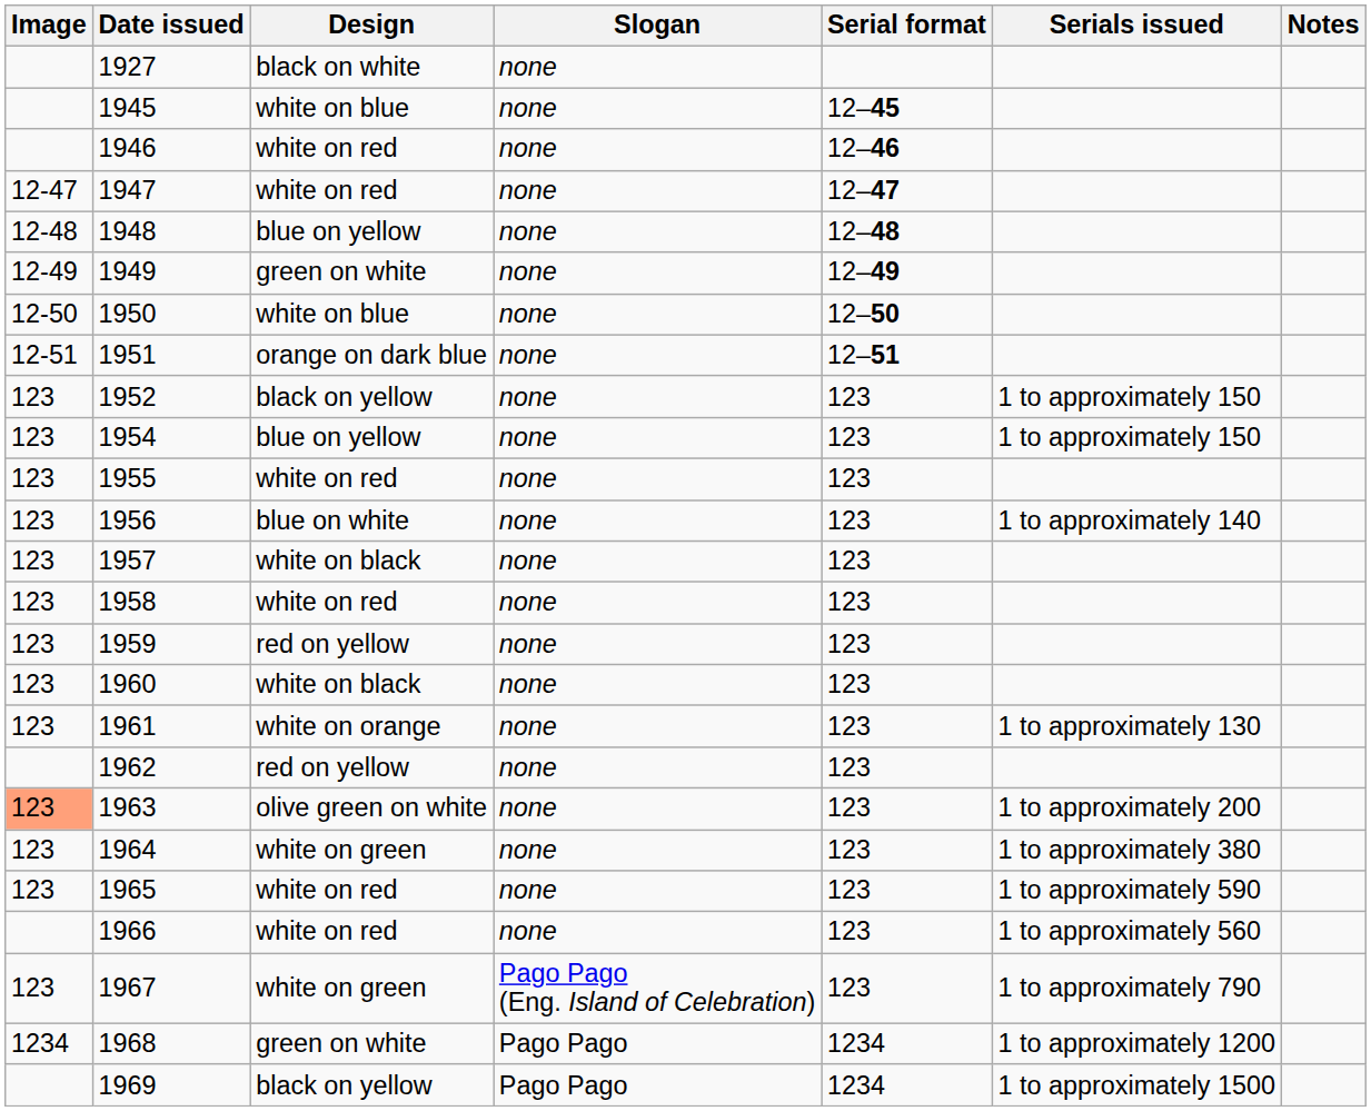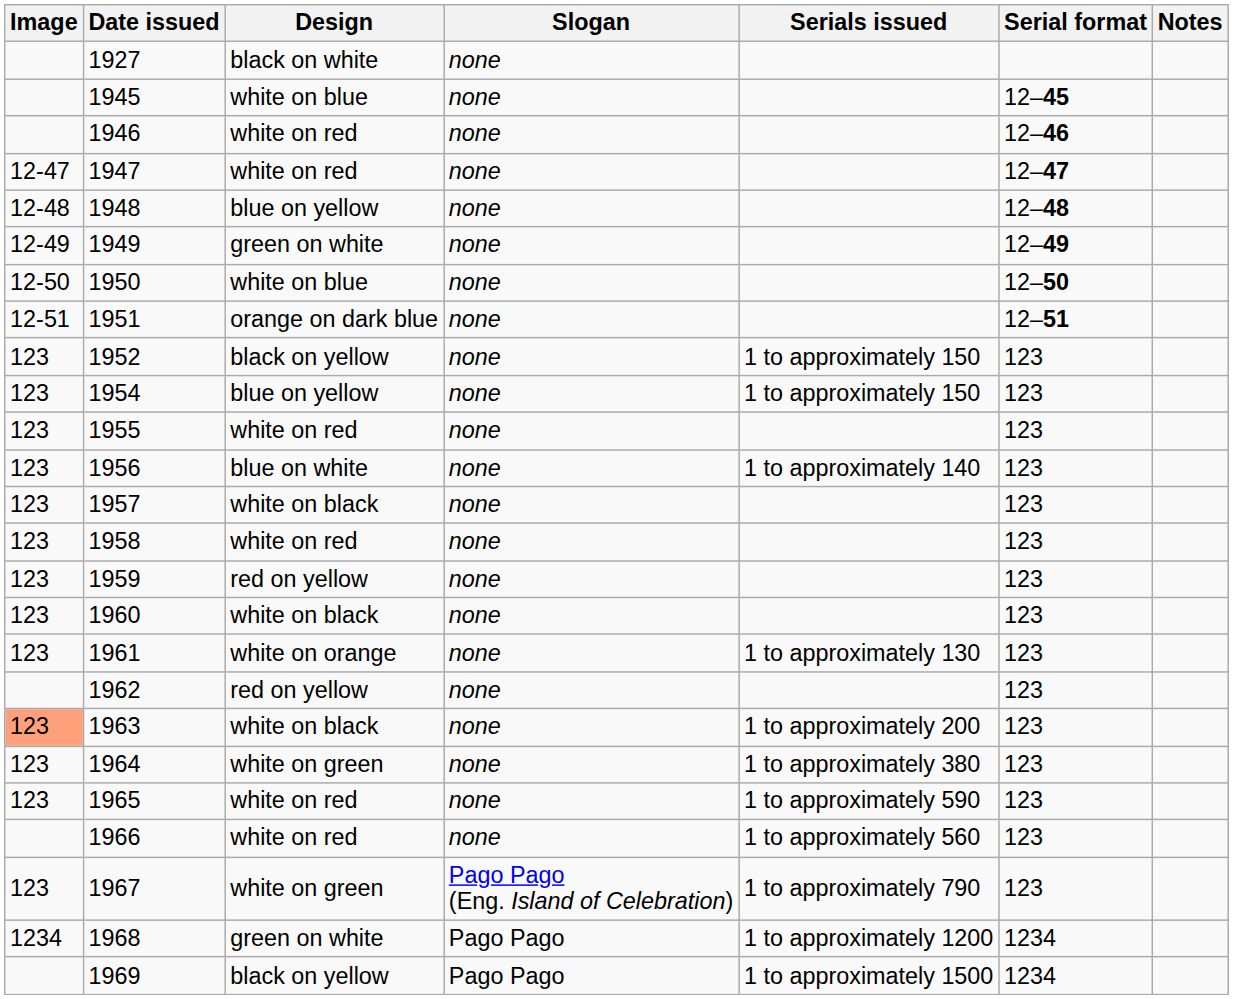columns swapped: Serial format <-> Serials issued
1963 | Design: olive green on white -> white on black
